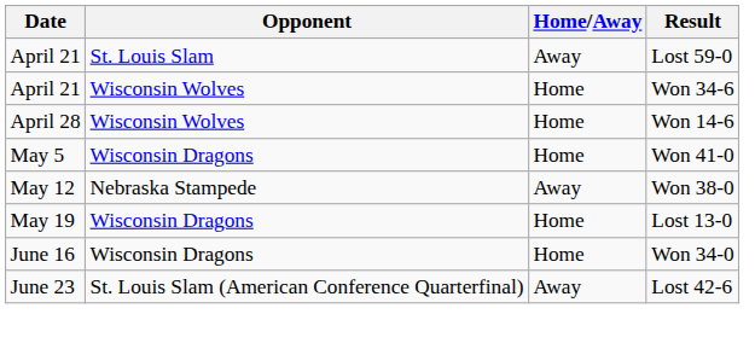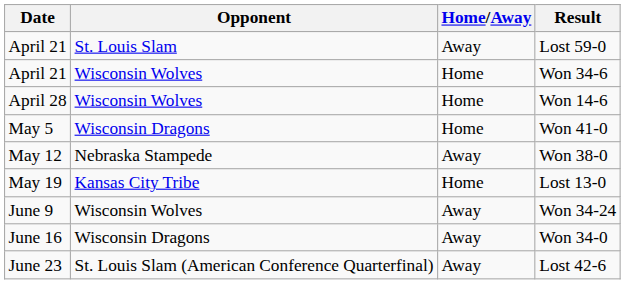Lost 13-0 | Opponent: Wisconsin Dragons -> Kansas City Tribe
+ row: June 9 | Wisconsin Wolves | Away | Won 34-24
Won 34-0 | Home/Away: Home -> Away
